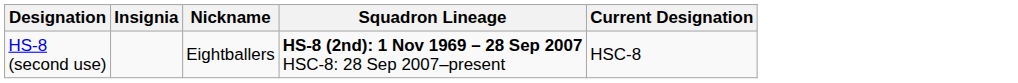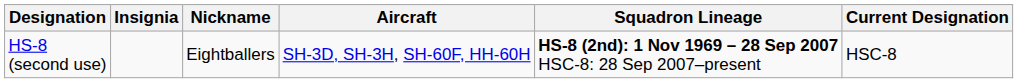+ column: Aircraft | SH-3D, SH-3H, SH-60F, HH-60H
